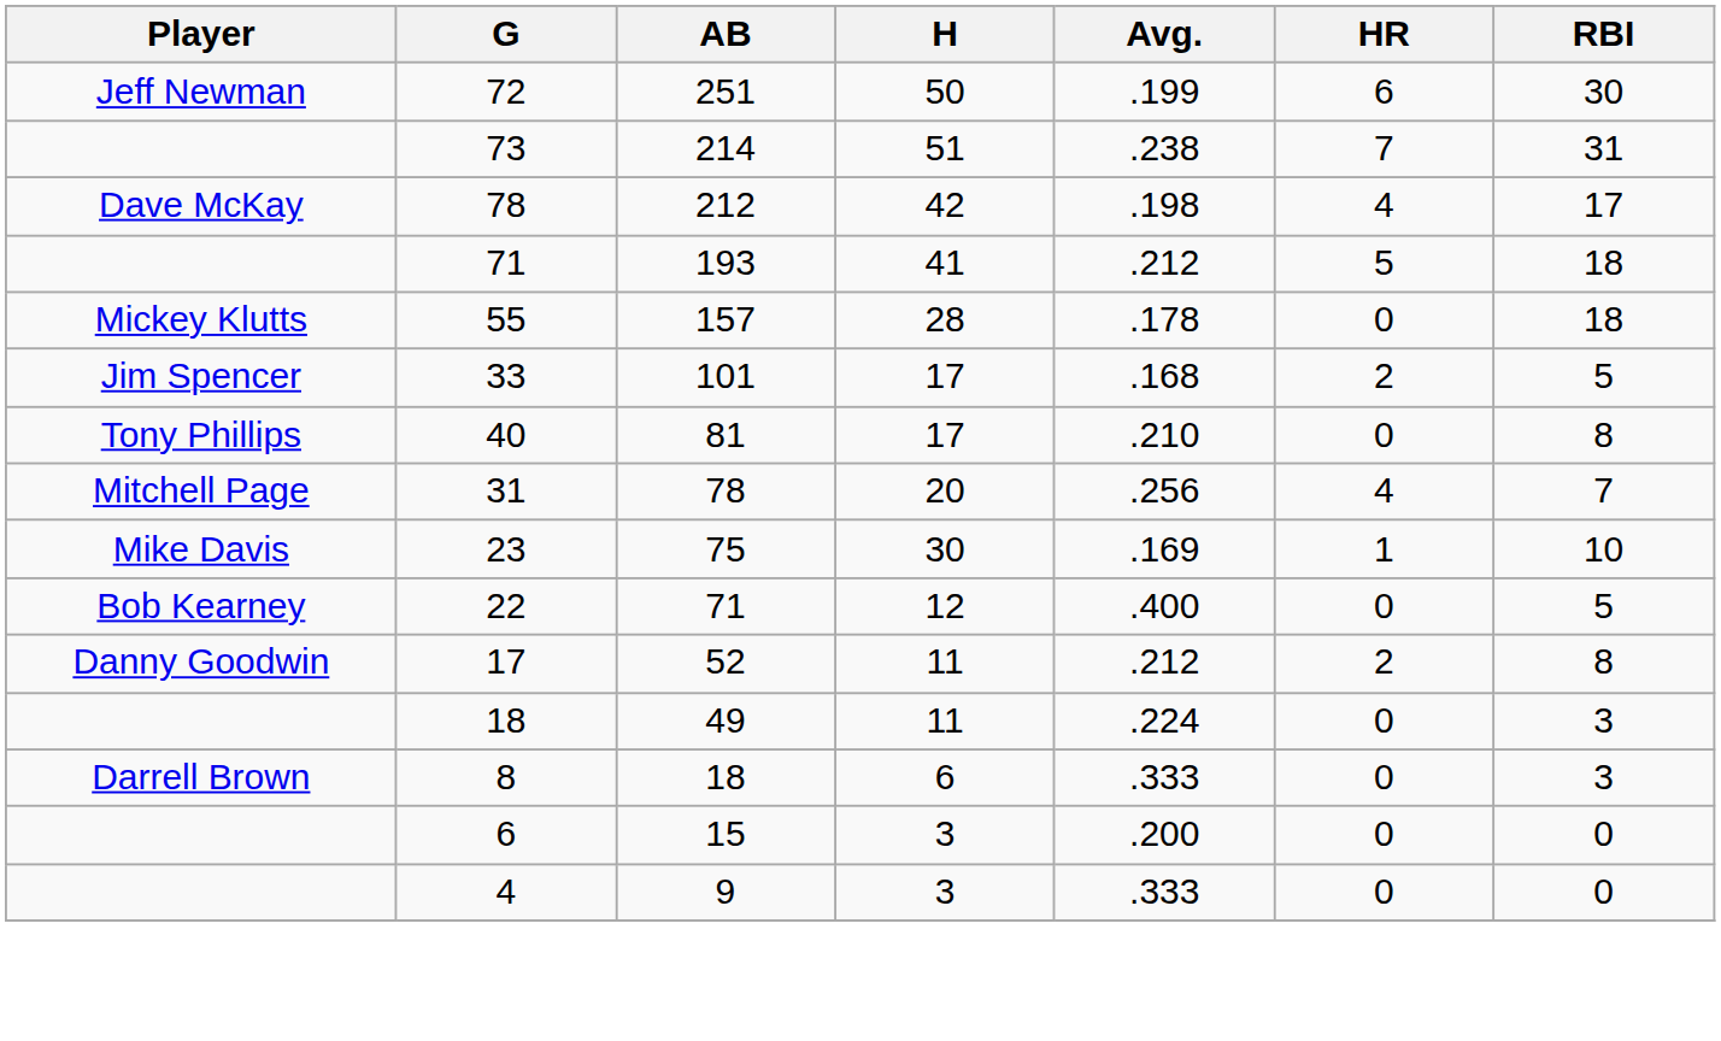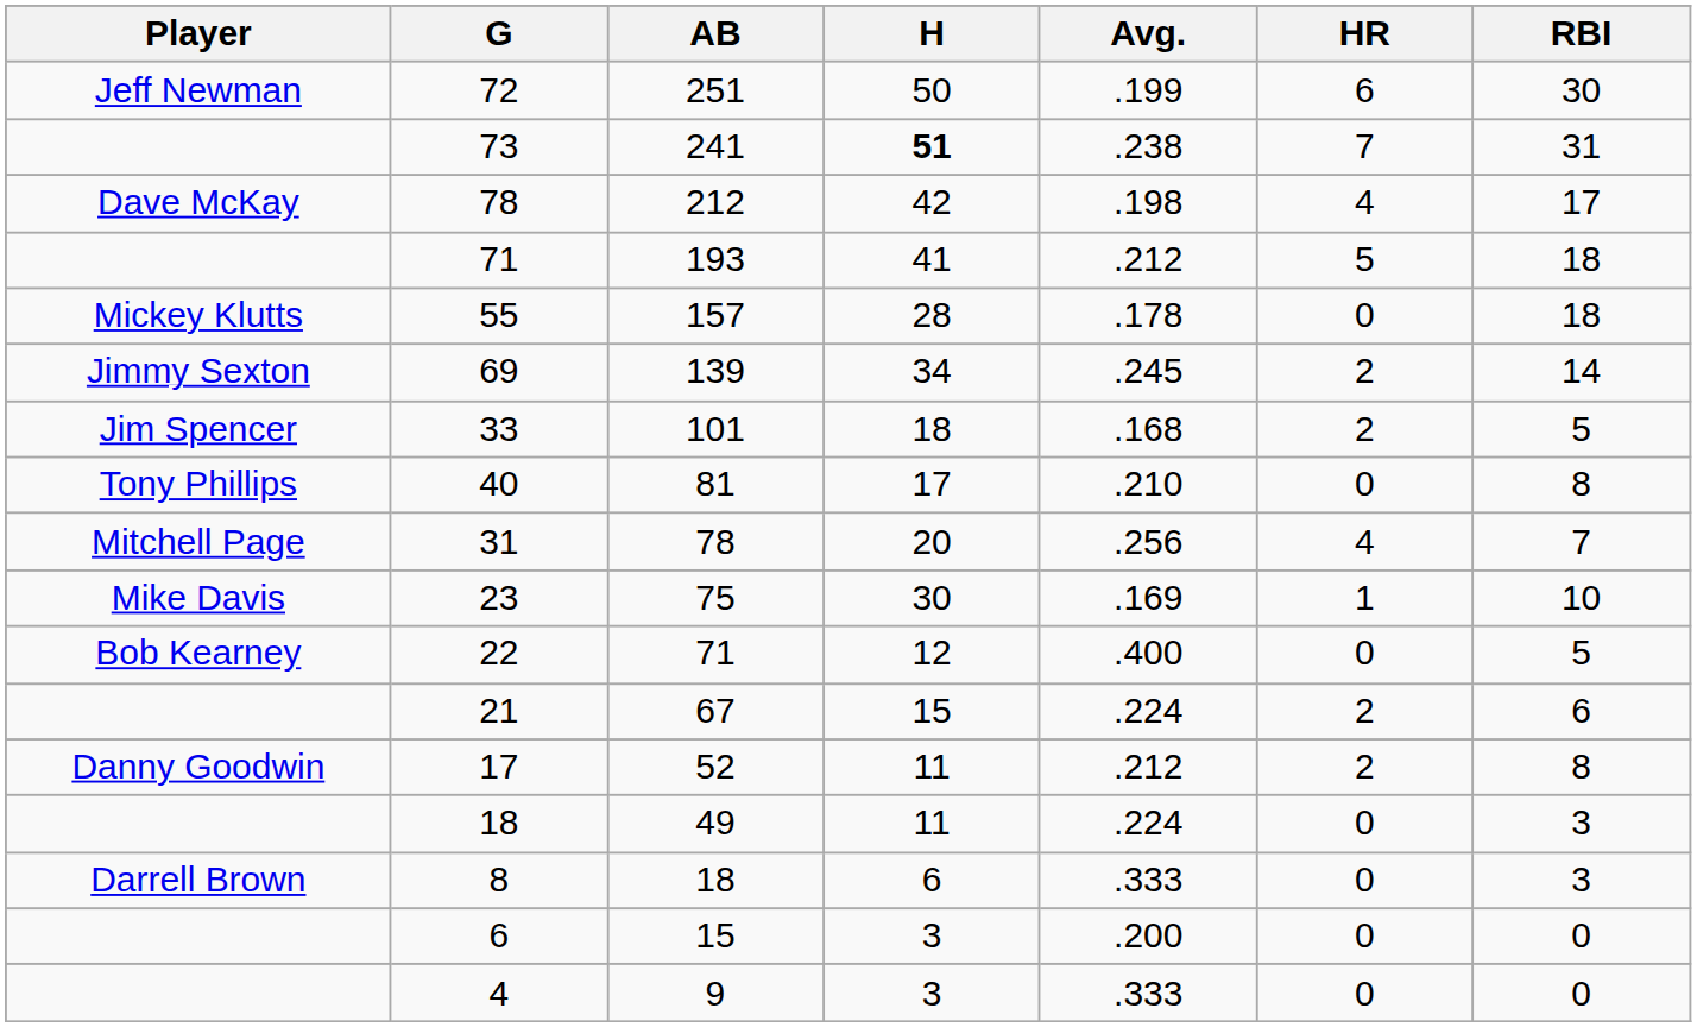73 | AB: 214 -> 241
73 | H: normal -> bold
+ row: Jimmy Sexton | 69 | 139 | 34 | .245 | 2 | 14
33 | H: 17 -> 18
+ row: 21 | 67 | 15 | .224 | 2 | 6
